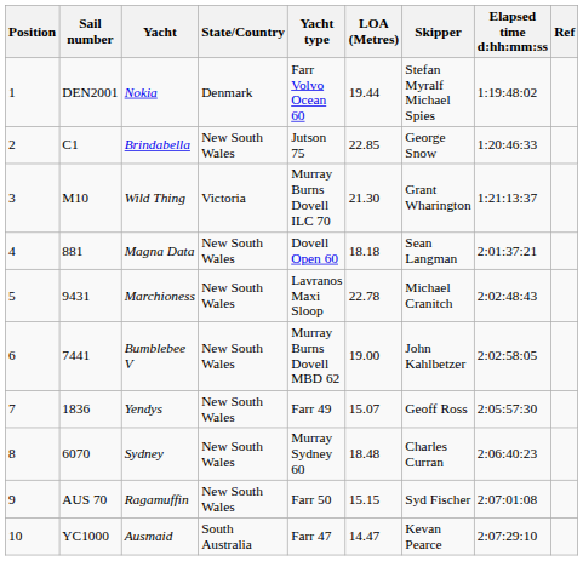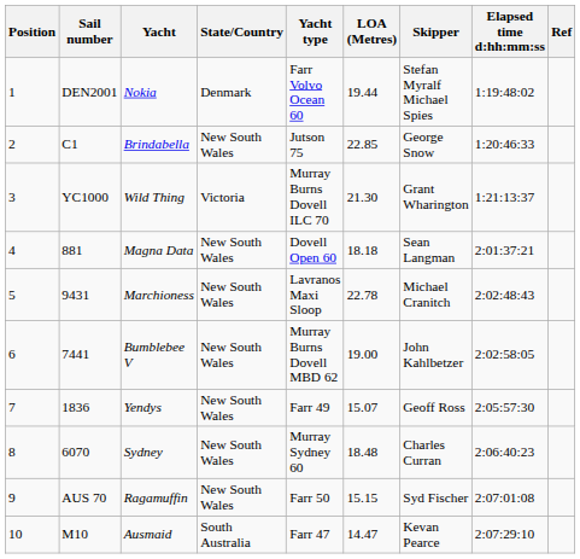Wild Thing | Sail number: M10 -> YC1000
Ausmaid | Sail number: YC1000 -> M10
